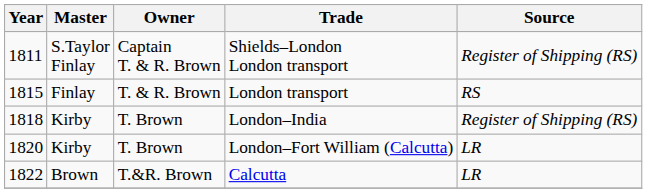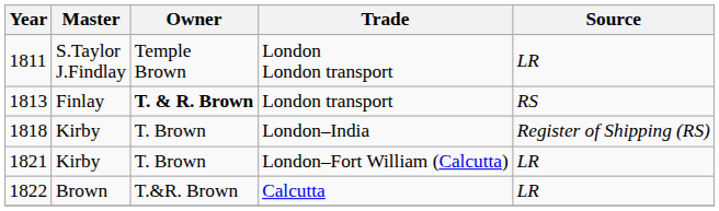+ row: 1811 | S.Taylor J.Findlay | Temple Brown | London London transport | LR
- row: 1811 | S.Taylor Finlay | Captain T. & R. Brown | Shields–London London transport | Register of Shipping (RS)
London transport | Year: 1815 -> 1813
London transport | Owner: normal -> bold
London–Fort William (Calcutta) | Year: 1820 -> 1821
